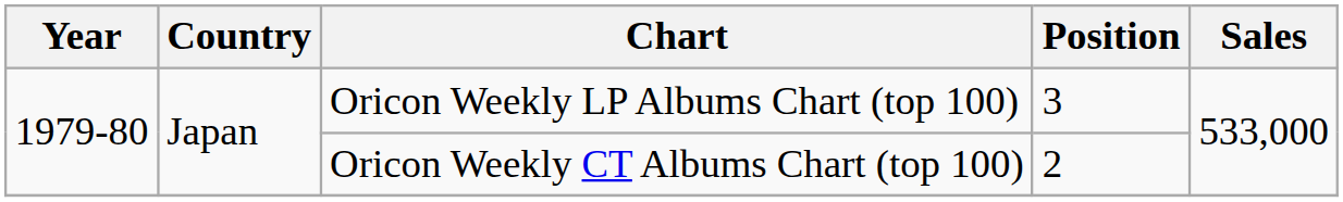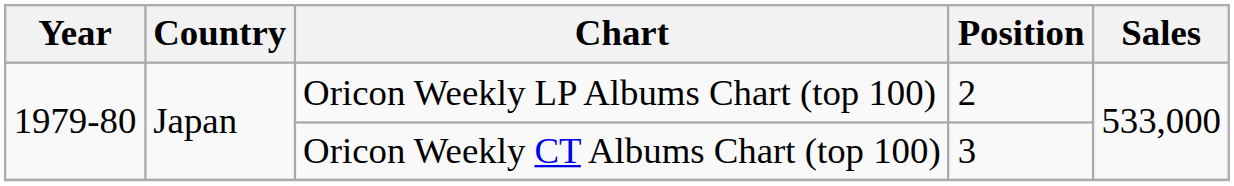Oricon Weekly LP Albums Chart (top 100) | Position: 3 -> 2
Oricon Weekly CT Albums Chart (top 100) | Position: 2 -> 3
